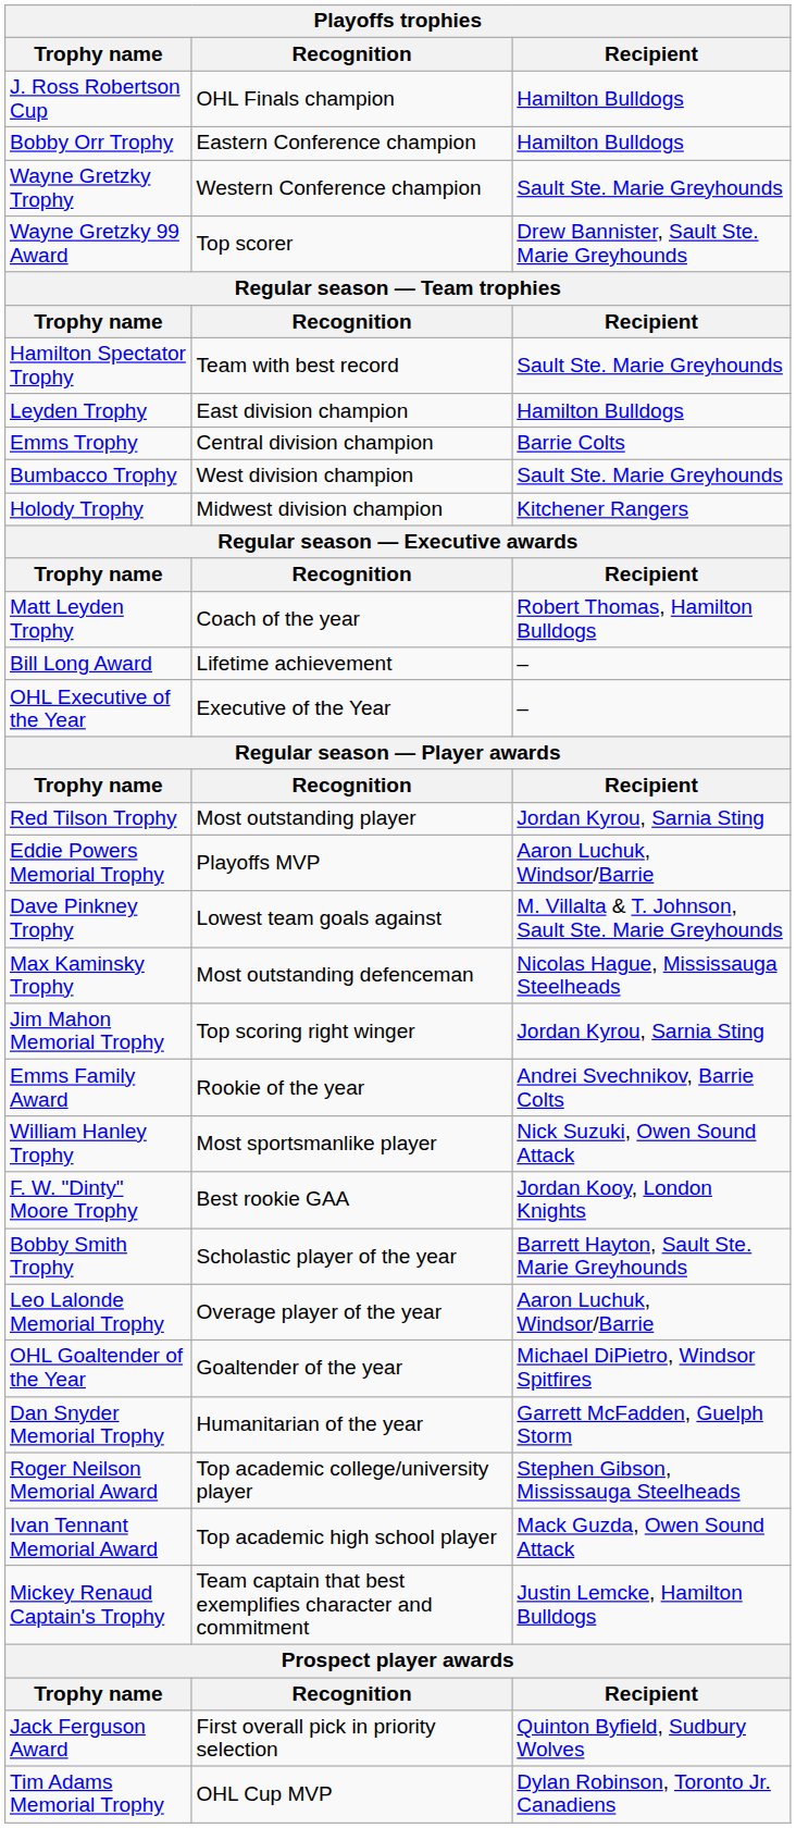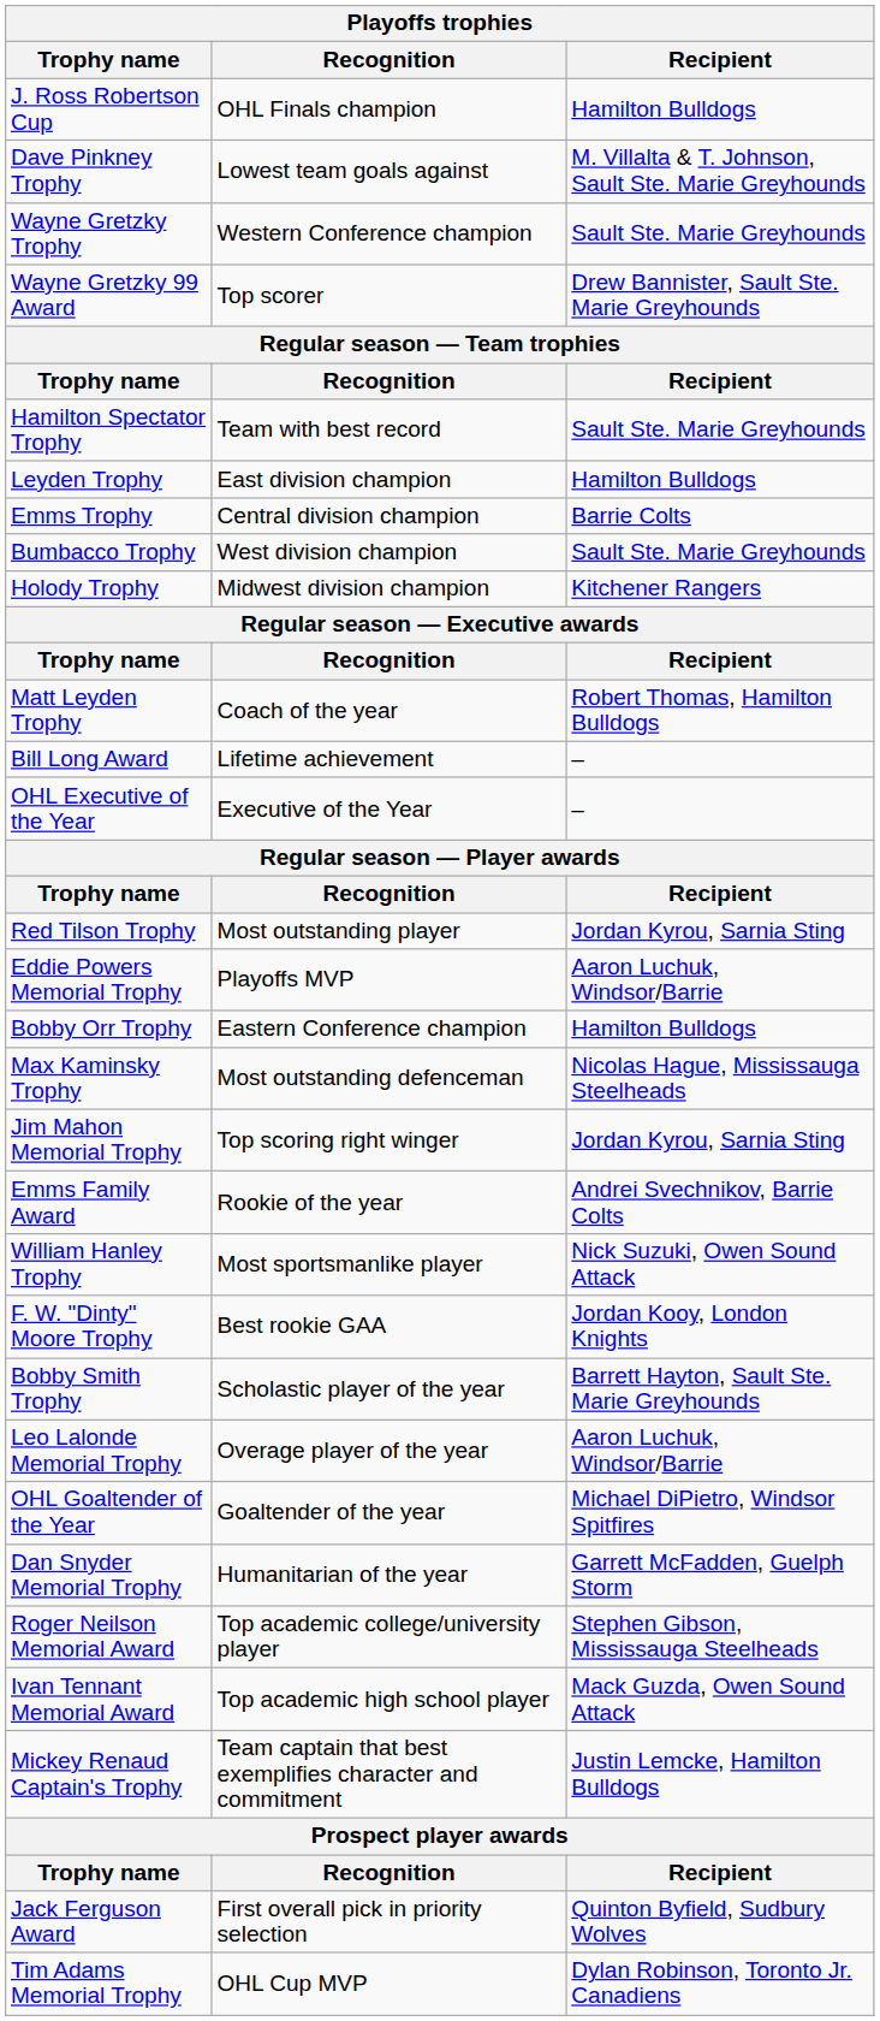rows swapped: Bobby Orr Trophy <-> Dave Pinkney Trophy
